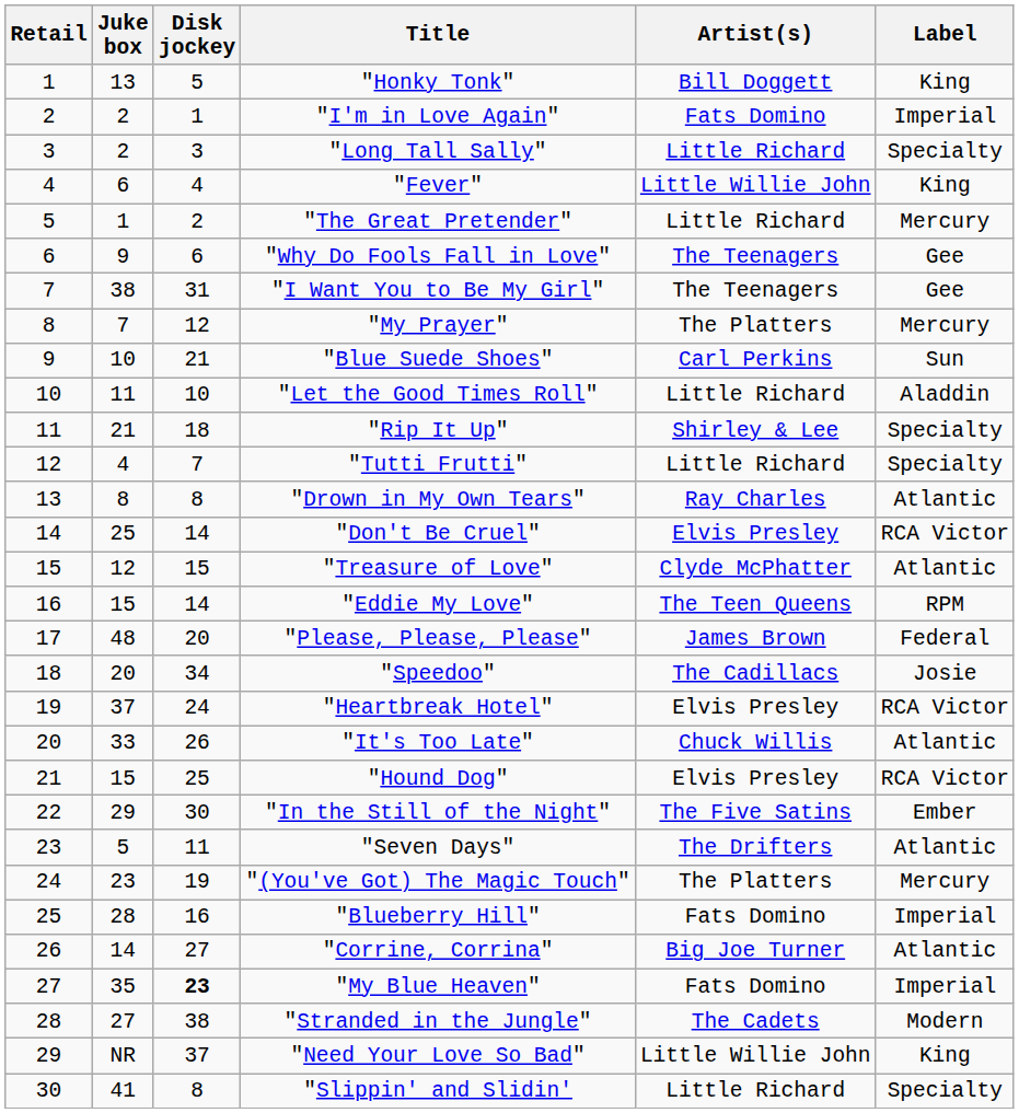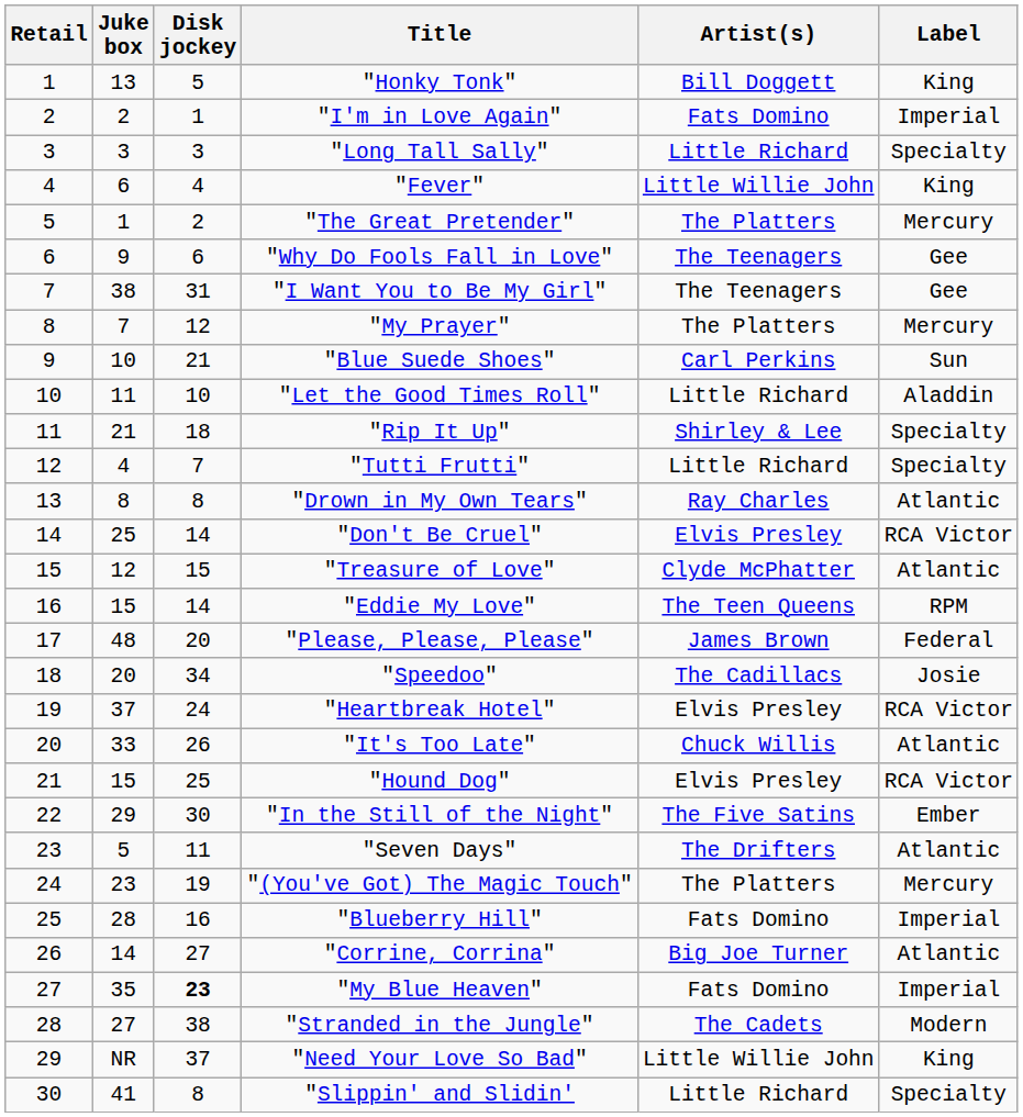"Long Tall Sally" | Juke box: 2 -> 3
"The Great Pretender" | Artist(s): Little Richard -> The Platters
